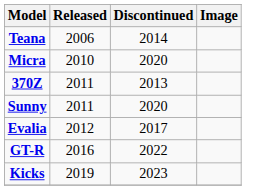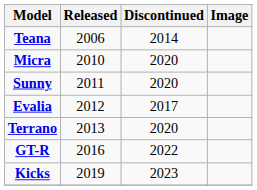- row: 370Z | 2011 | 2013
+ row: Terrano | 2013 | 2020
